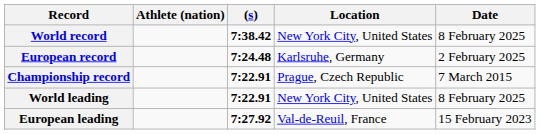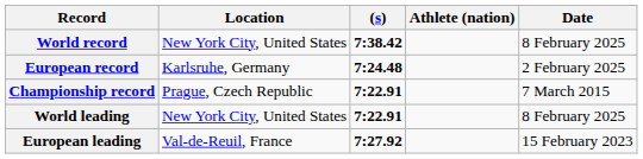columns swapped: Athlete (nation) <-> Location
